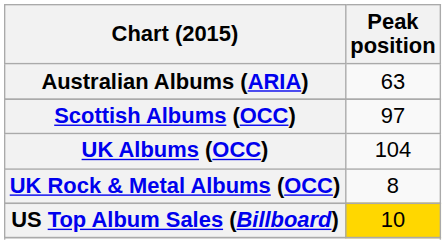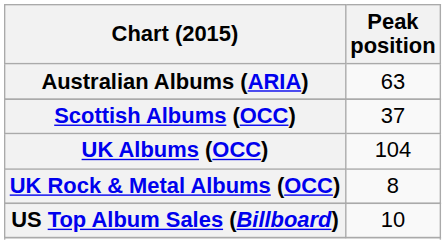Scottish Albums (OCC) | Peak position: 97 -> 37
US Top Album Sales (Billboard) | Peak position: gold background -> no background
